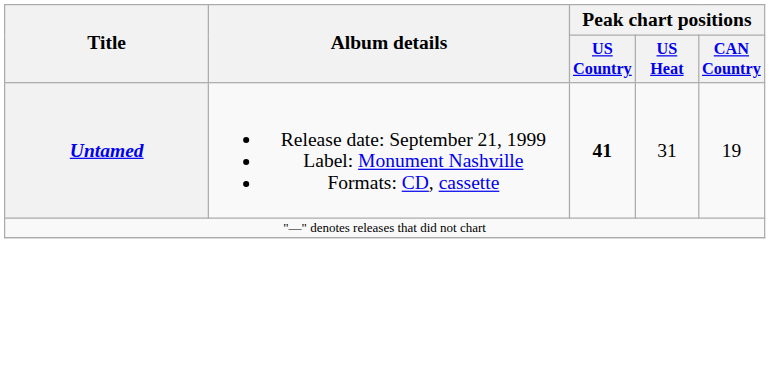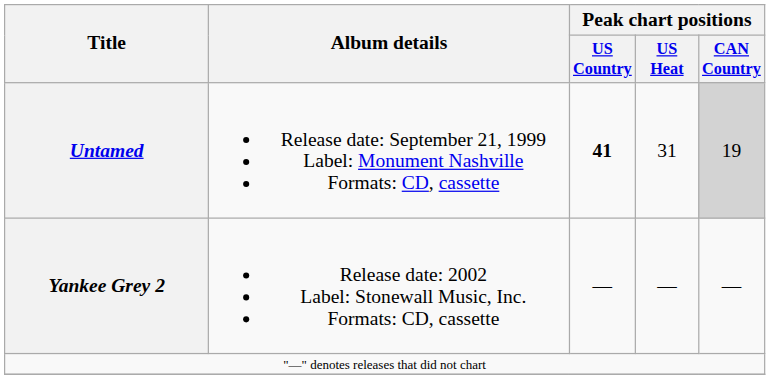Untamed | Peak chart positions / CAN Country: no background -> lightgrey background
+ row: Yankee Grey 2 | Release date: 2002 Label: Stonewall Music, Inc. Formats: CD, cassette | — | — | —
